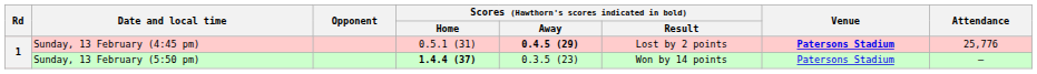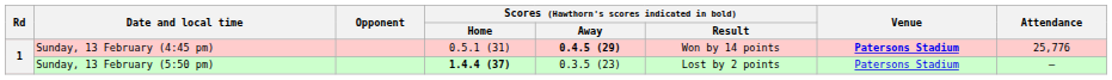Sunday, 13 February (4:45 pm) | Scores (Hawthorn's scores indicated in bold) / Result: Lost by 2 points -> Won by 14 points
Sunday, 13 February (5:50 pm) | Scores (Hawthorn's scores indicated in bold) / Result: Won by 14 points -> Lost by 2 points
